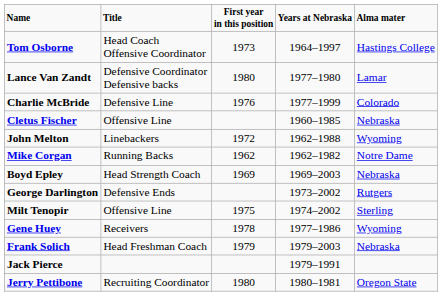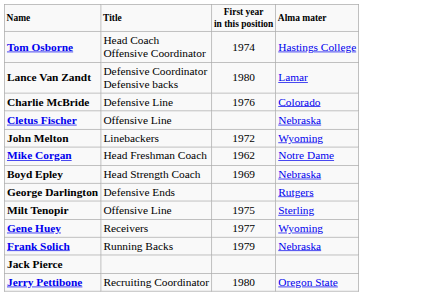- column: Years at Nebraska | 1964–1997 | 1977–1980 | 1977–1999 | 1960–1985 | 1962–1988 | 1962–1982 | 1969–2003 | 1973–2002 | 1974–2002 | 1977–1986 | 1979–2003 | 1979–1991 | 1980–1981
Tom Osborne | First year in this position: 1973 -> 1974
Mike Corgan | Title: Running Backs -> Head Freshman Coach
Gene Huey | First year in this position: 1978 -> 1977
Frank Solich | Title: Head Freshman Coach -> Running Backs
